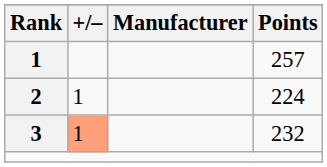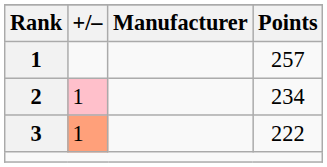2 | +/–: no background -> pink background
2 | Points: 224 -> 234
3 | Points: 232 -> 222
